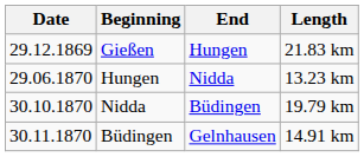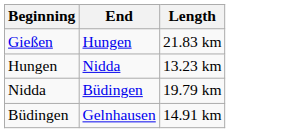- column: Date | 29.12.1869 | 29.06.1870 | 30.10.1870 | 30.11.1870
